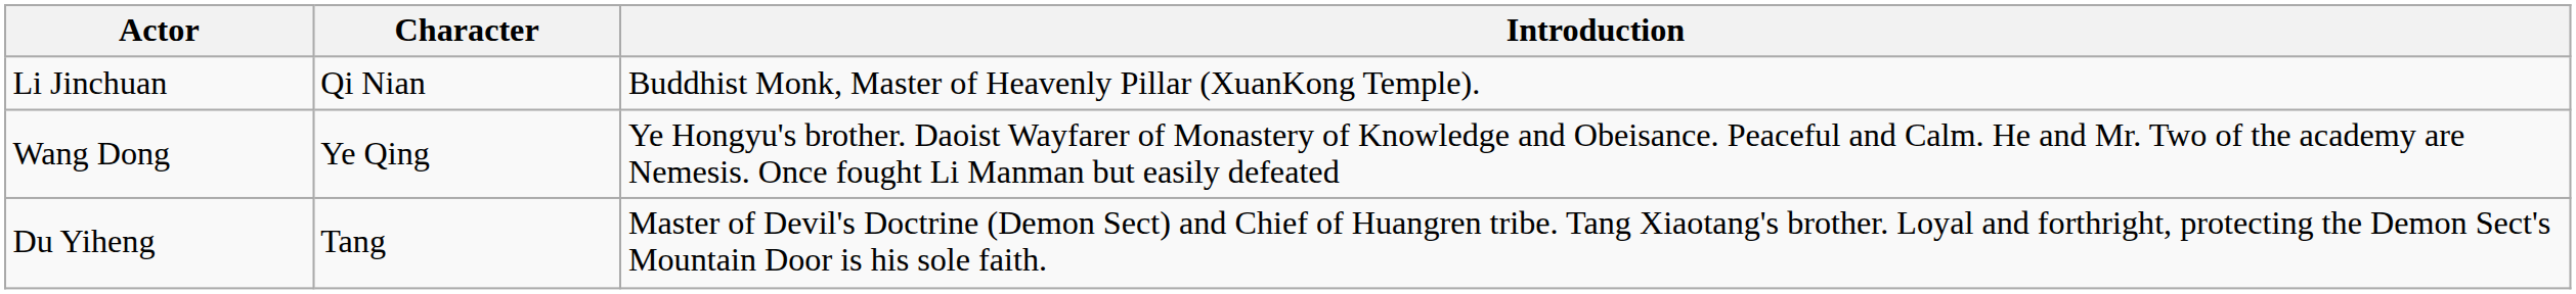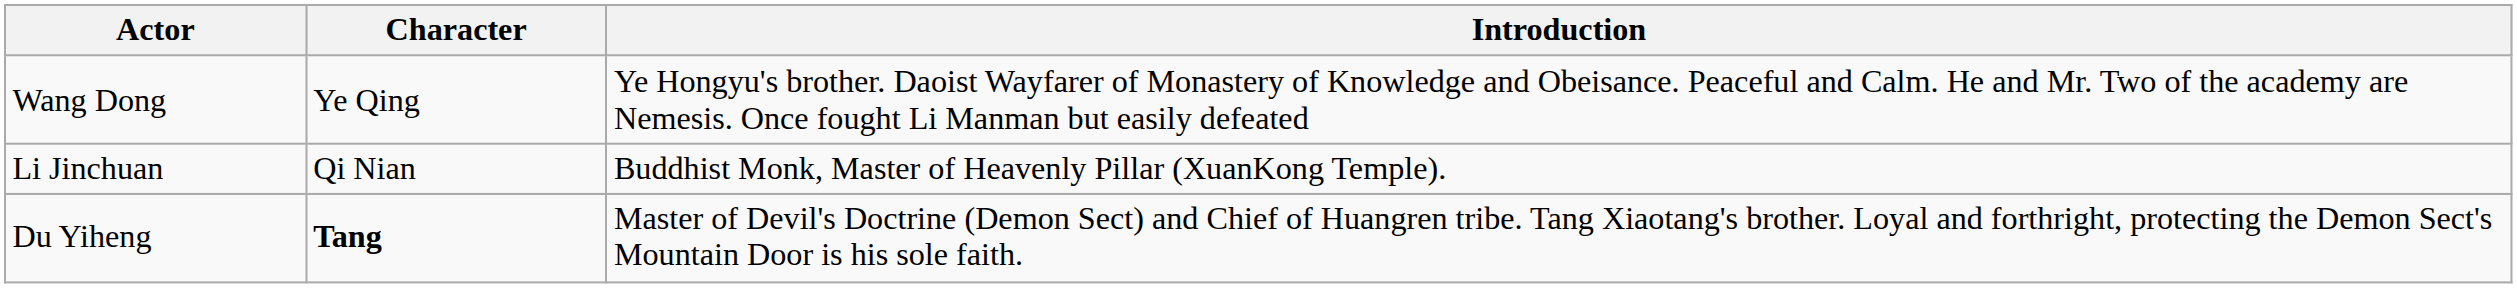rows swapped: Wang Dong <-> Li Jinchuan
Du Yiheng | Character: normal -> bold
